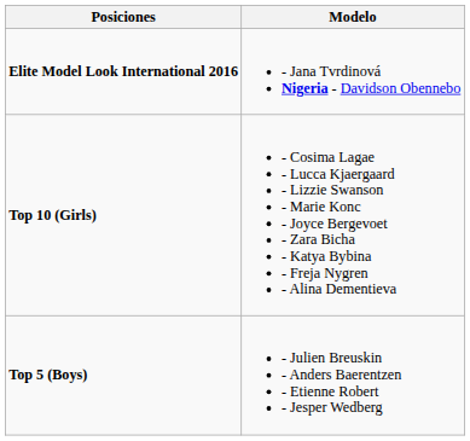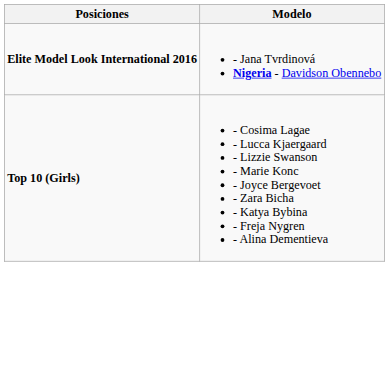- row: Top 5 (Boys) | - Julien Breuskin - Anders Baerentzen - Etienne Robert - Jesper Wedberg
